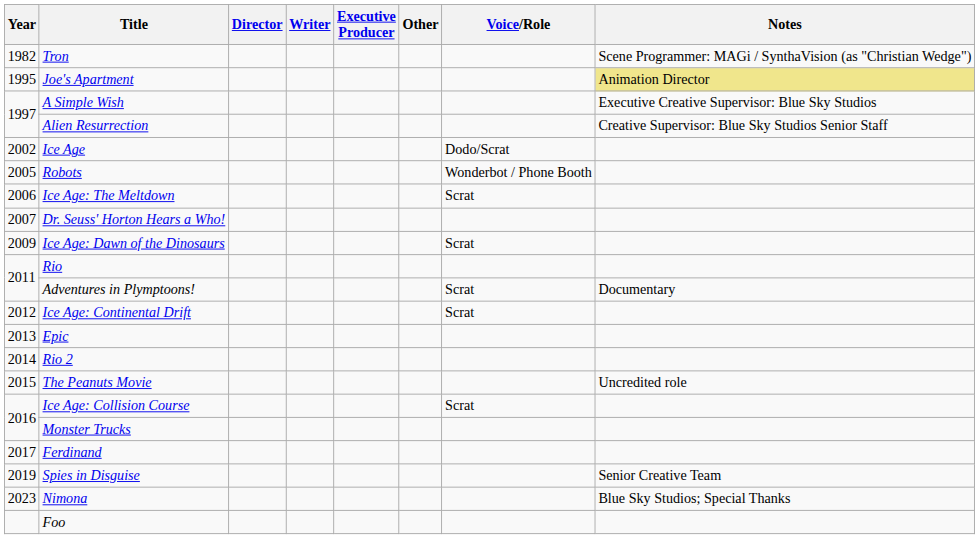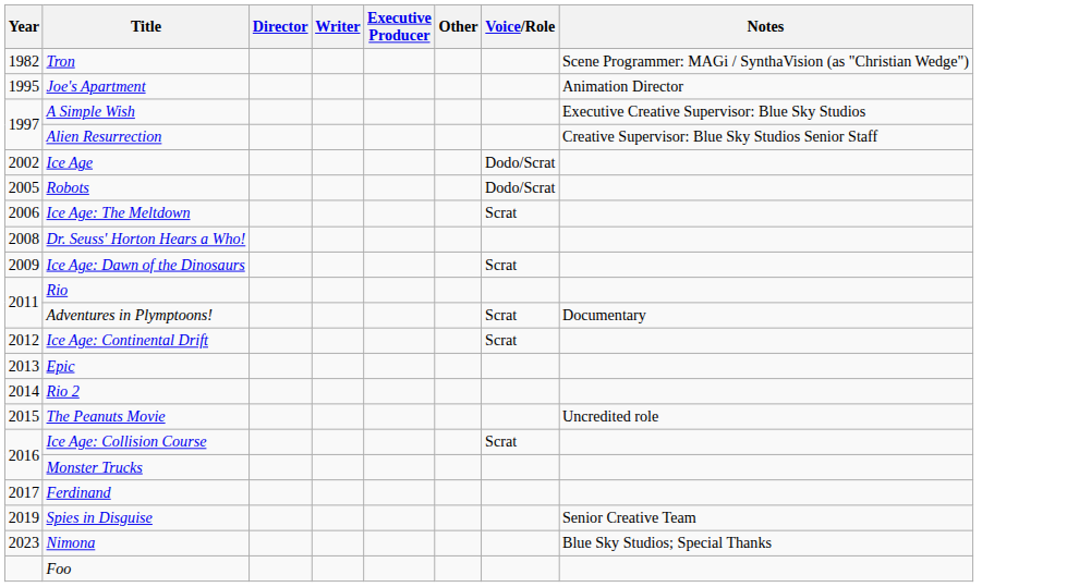Joe's Apartment | Notes: khaki background -> no background
Robots | Voice/Role: Wonderbot / Phone Booth -> Dodo/Scrat
Dr. Seuss' Horton Hears a Who! | Year: 2007 -> 2008
